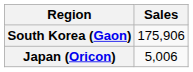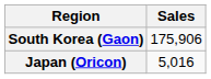Japan (Oricon) | Sales: 5,006 -> 5,016
